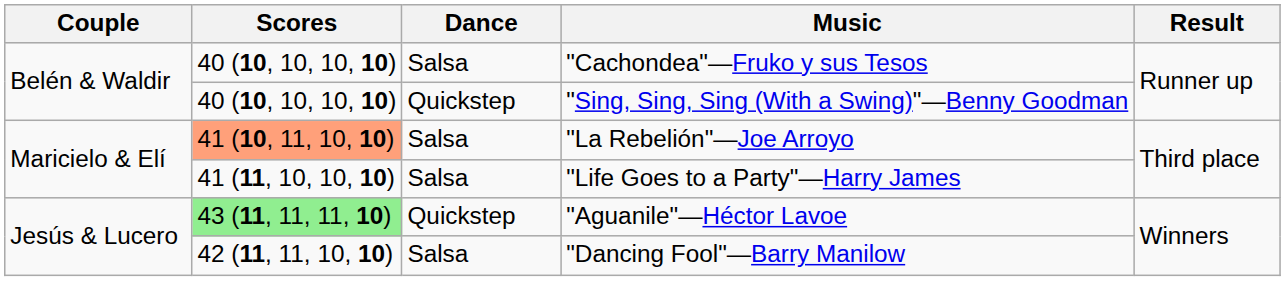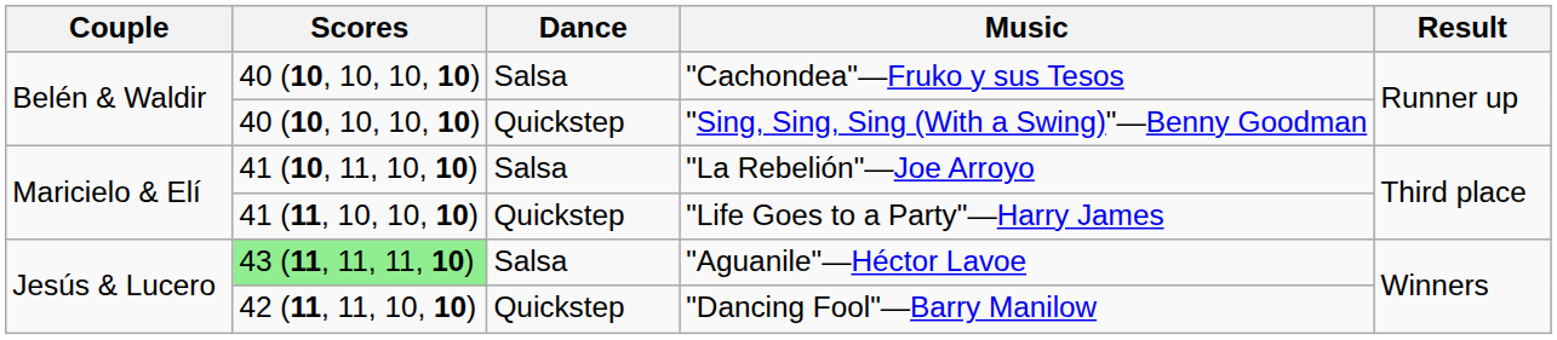"La Rebelión"—Joe Arroyo | Scores: lightsalmon background -> no background
"Life Goes to a Party"—Harry James | Dance: Salsa -> Quickstep
"Aguanile"—Héctor Lavoe | Dance: Quickstep -> Salsa
"Dancing Fool"—Barry Manilow | Dance: Salsa -> Quickstep
